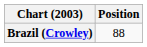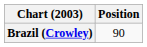Brazil (Crowley) | Position: 88 -> 90
